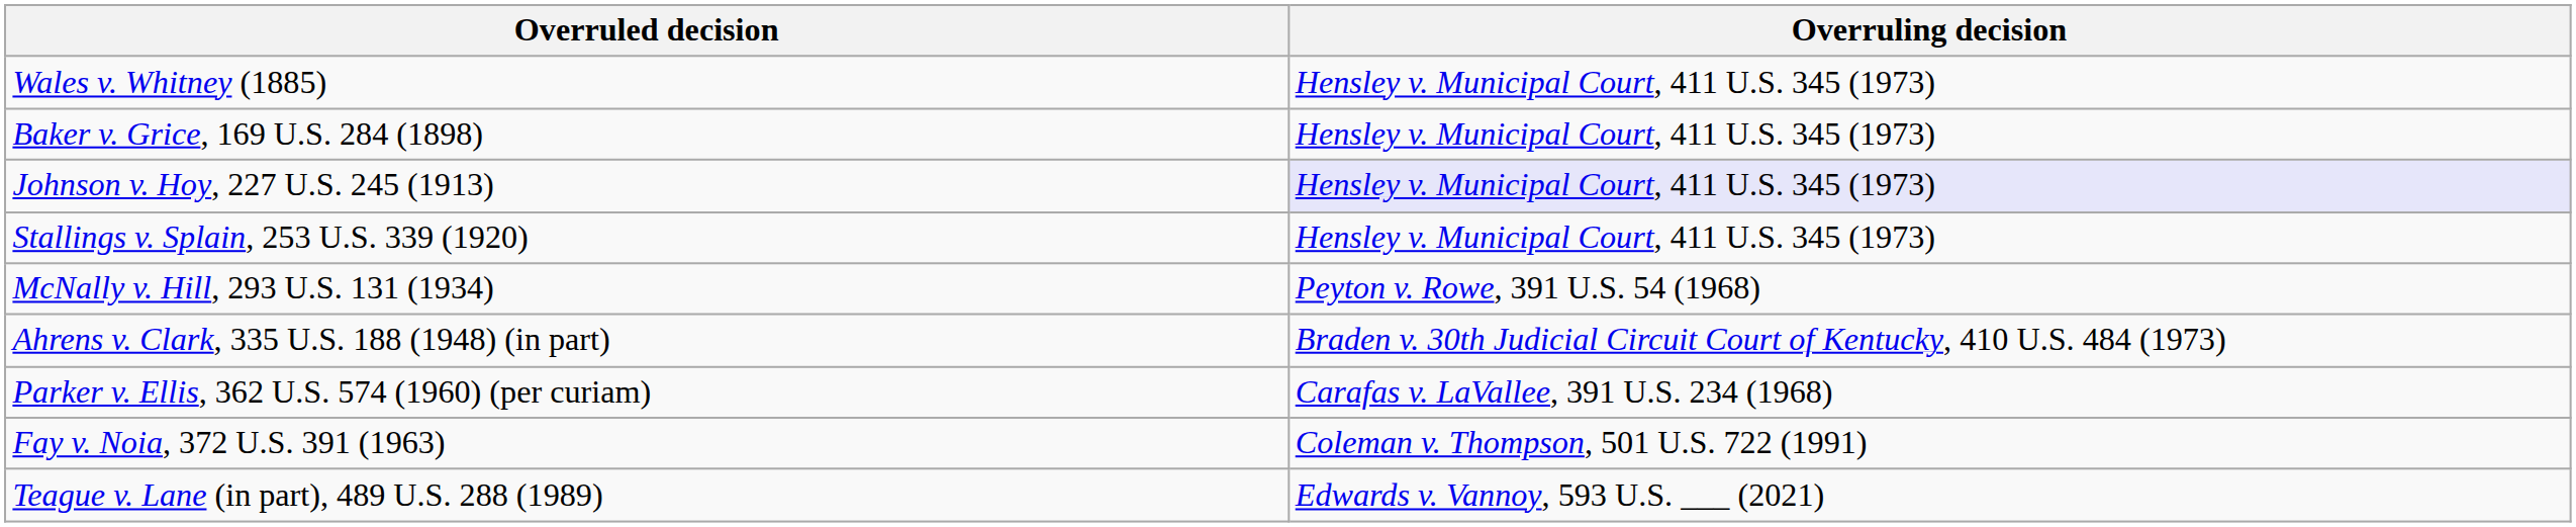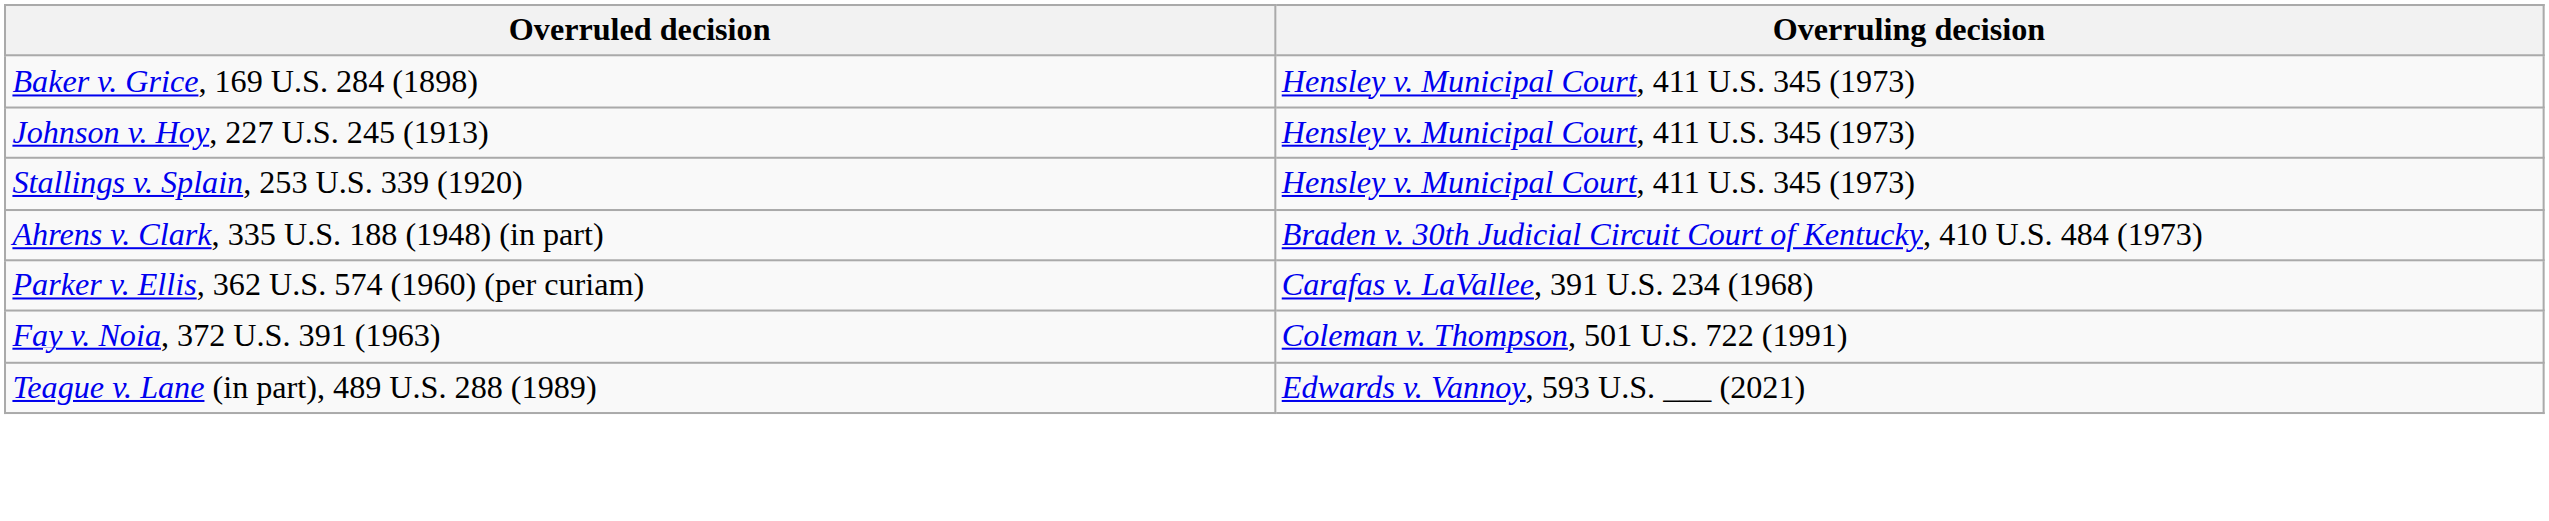- row: Wales v. Whitney (1885) | Hensley v. Municipal Court, 411 U.S. 345 (1973)
Johnson v. Hoy, 227 U.S. 245 (1913) | Overruling decision: lavender background -> no background
- row: McNally v. Hill, 293 U.S. 131 (1934) | Peyton v. Rowe, 391 U.S. 54 (1968)
